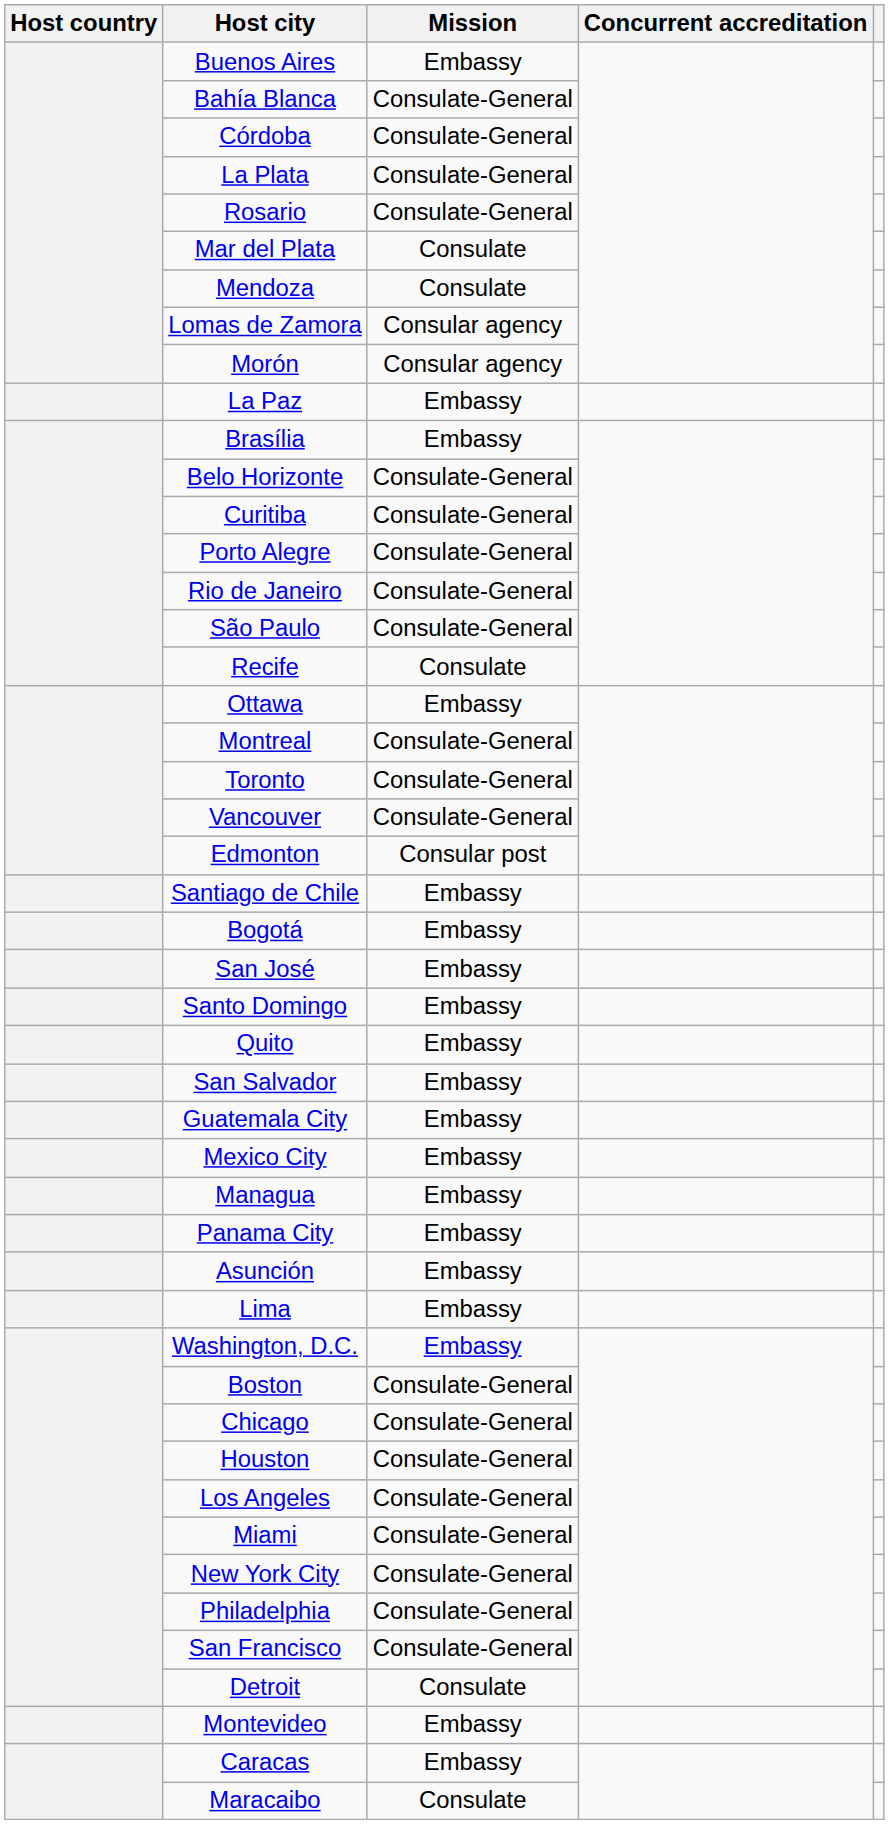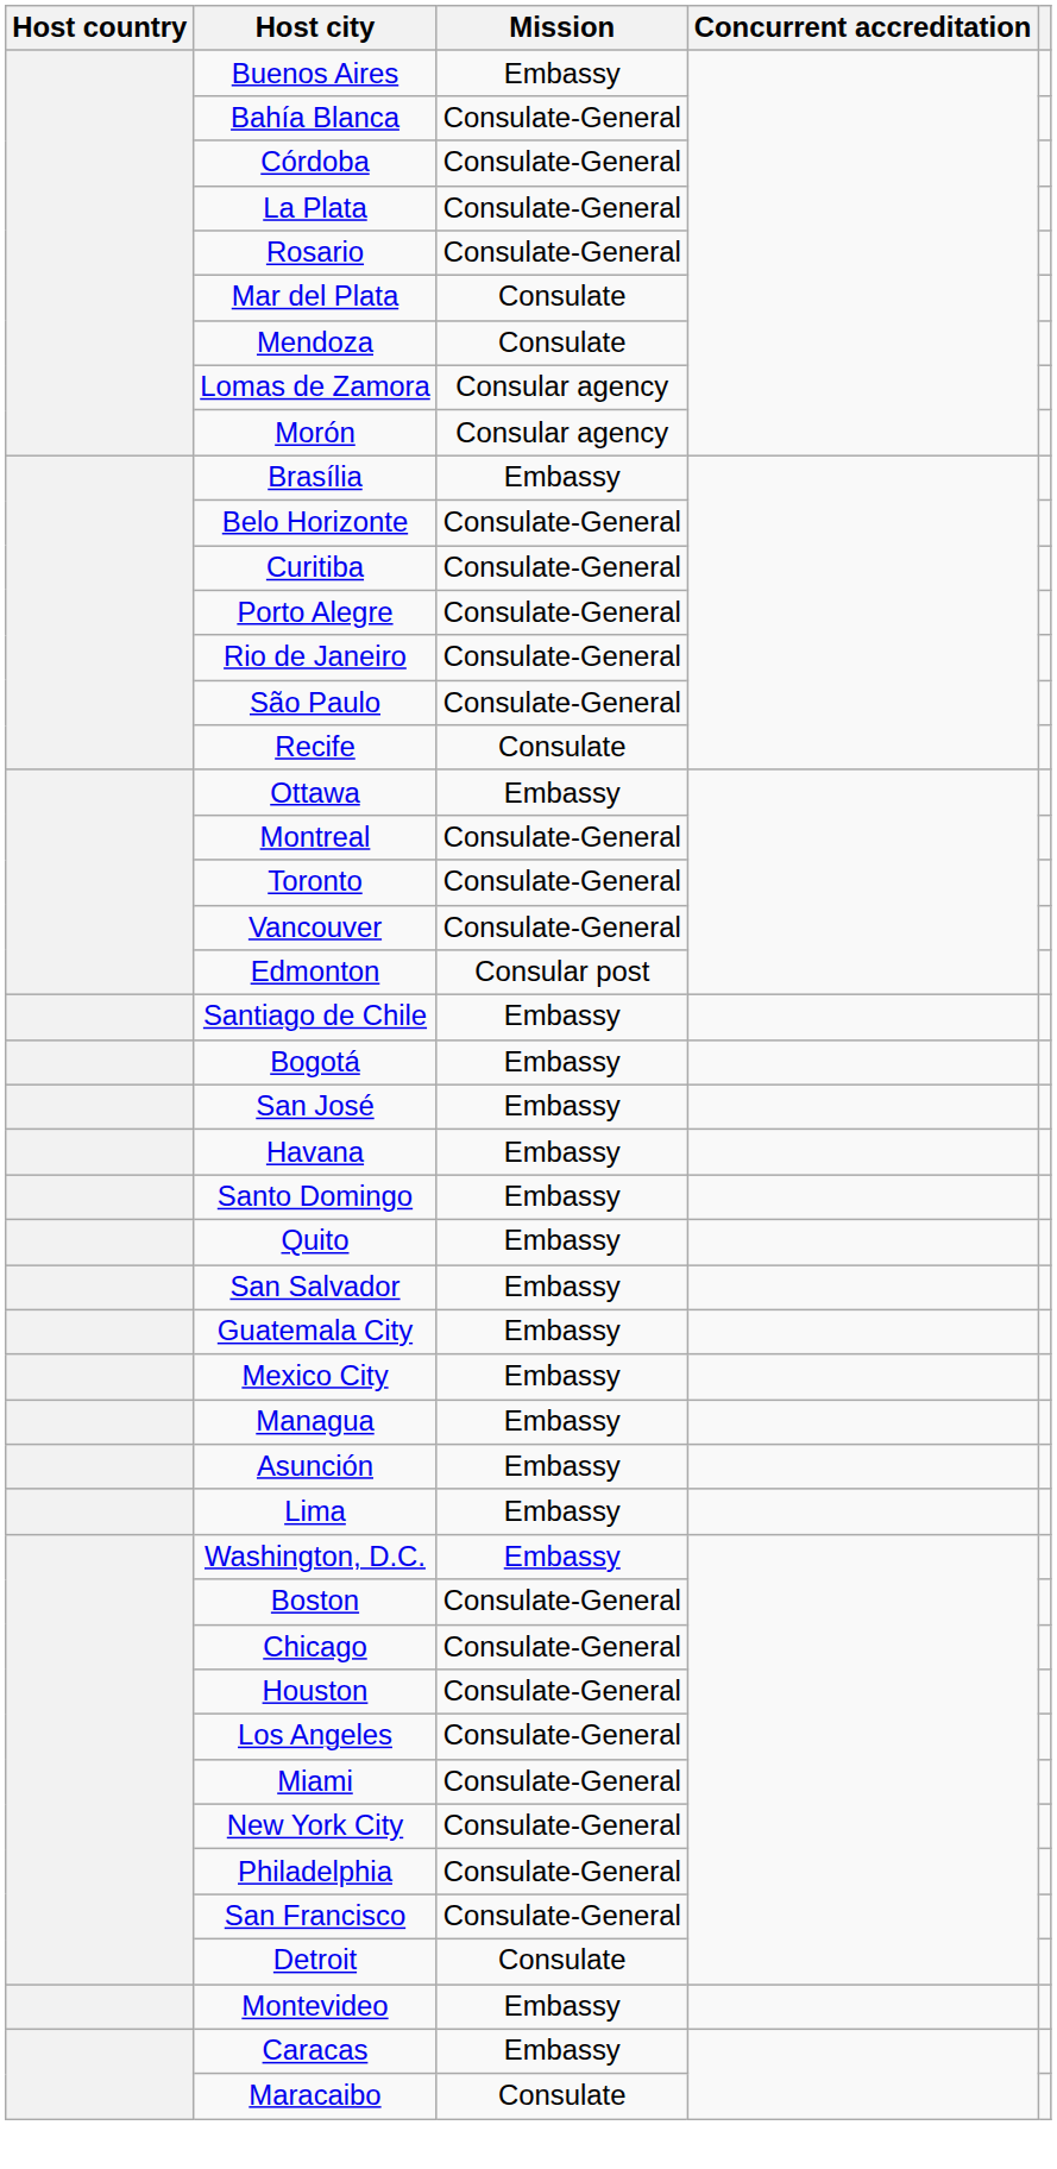- row: La Paz | Embassy
+ row: Havana | Embassy
- row: Panama City | Embassy
